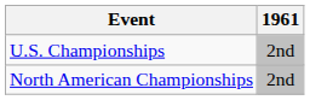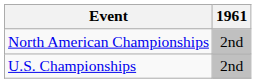rows swapped: North American Championships <-> U.S. Championships
